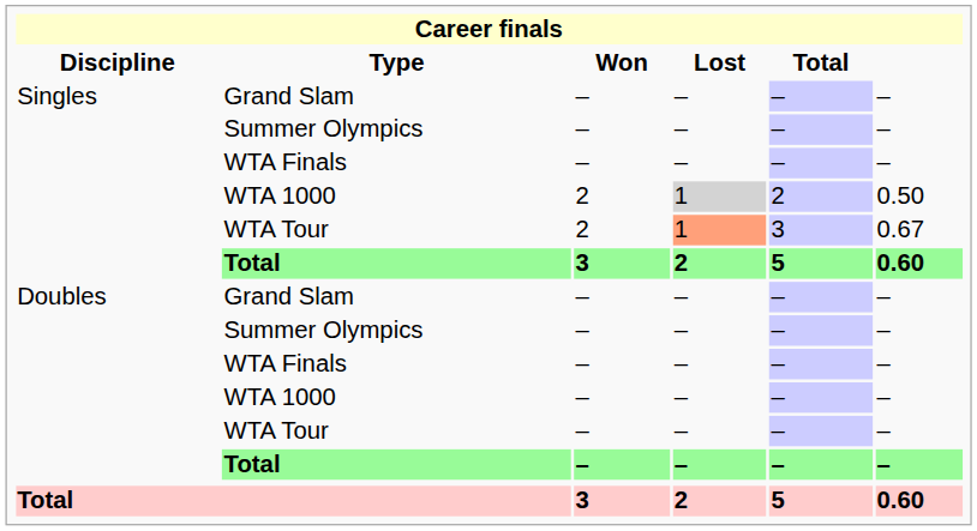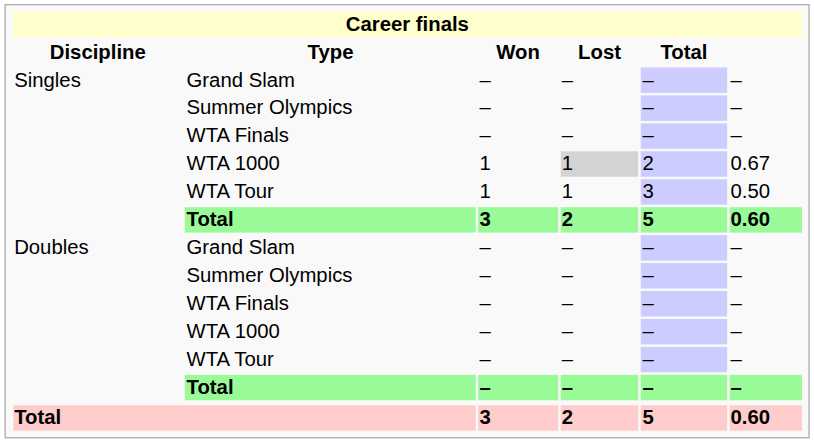Singles / WTA 1000 | Won: 2 -> 1
Singles / WTA 1000 | column 6: 0.50 -> 0.67
Singles / WTA Tour | Won: 2 -> 1
Singles / WTA Tour | Lost: lightsalmon background -> no background
Singles / WTA Tour | column 6: 0.67 -> 0.50
